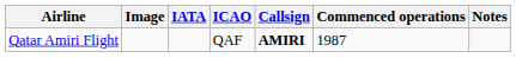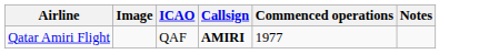- column: IATA
Qatar Amiri Flight | Commenced operations: 1987 -> 1977
